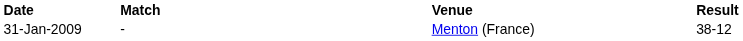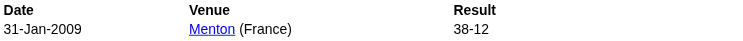- column: Match | -
